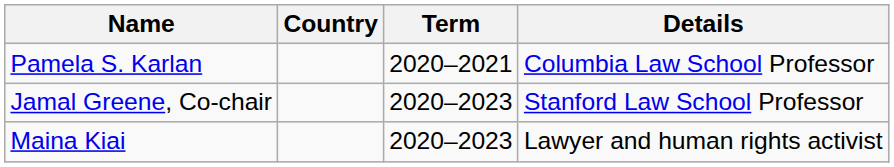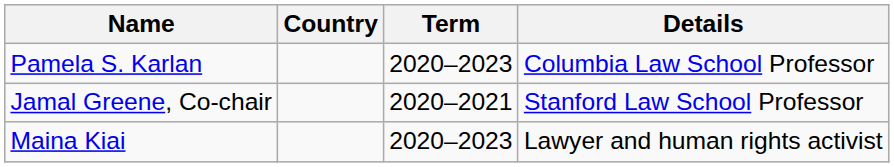Pamela S. Karlan | Term: 2020–2021 -> 2020–2023
Jamal Greene, Co-chair | Term: 2020–2023 -> 2020–2021
